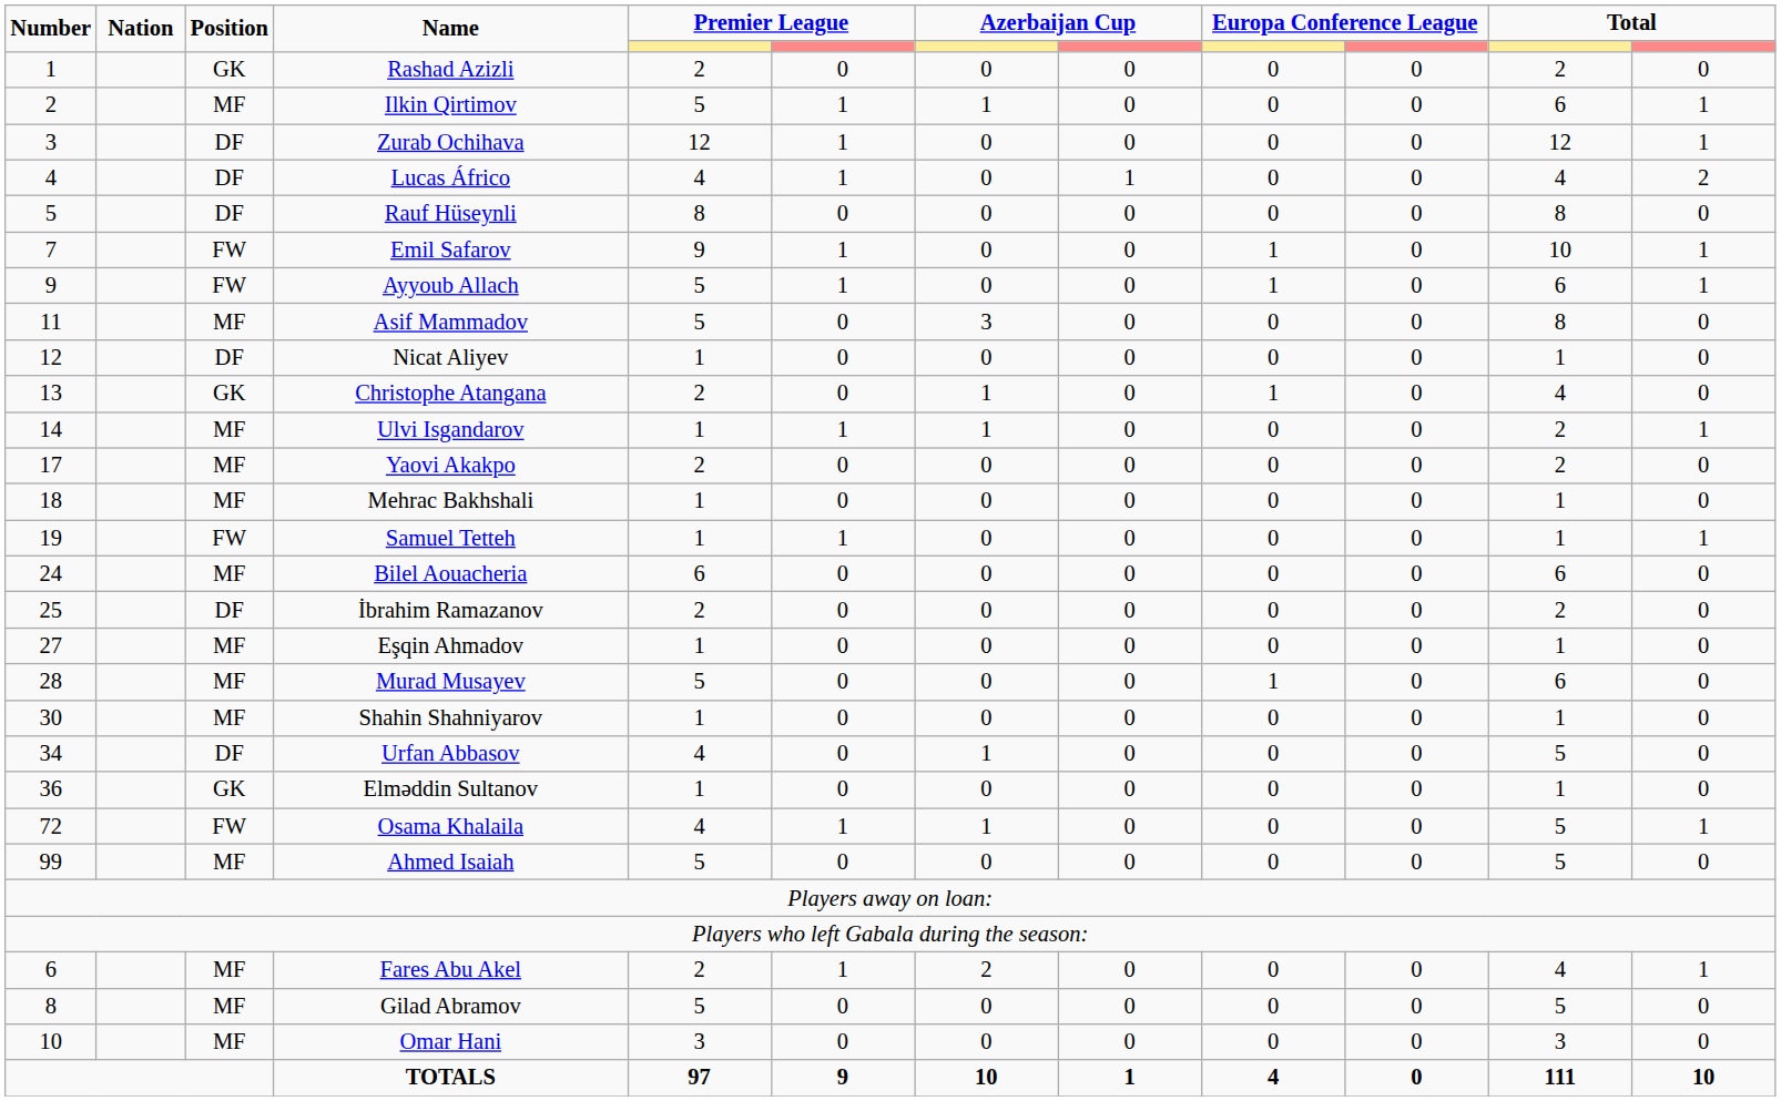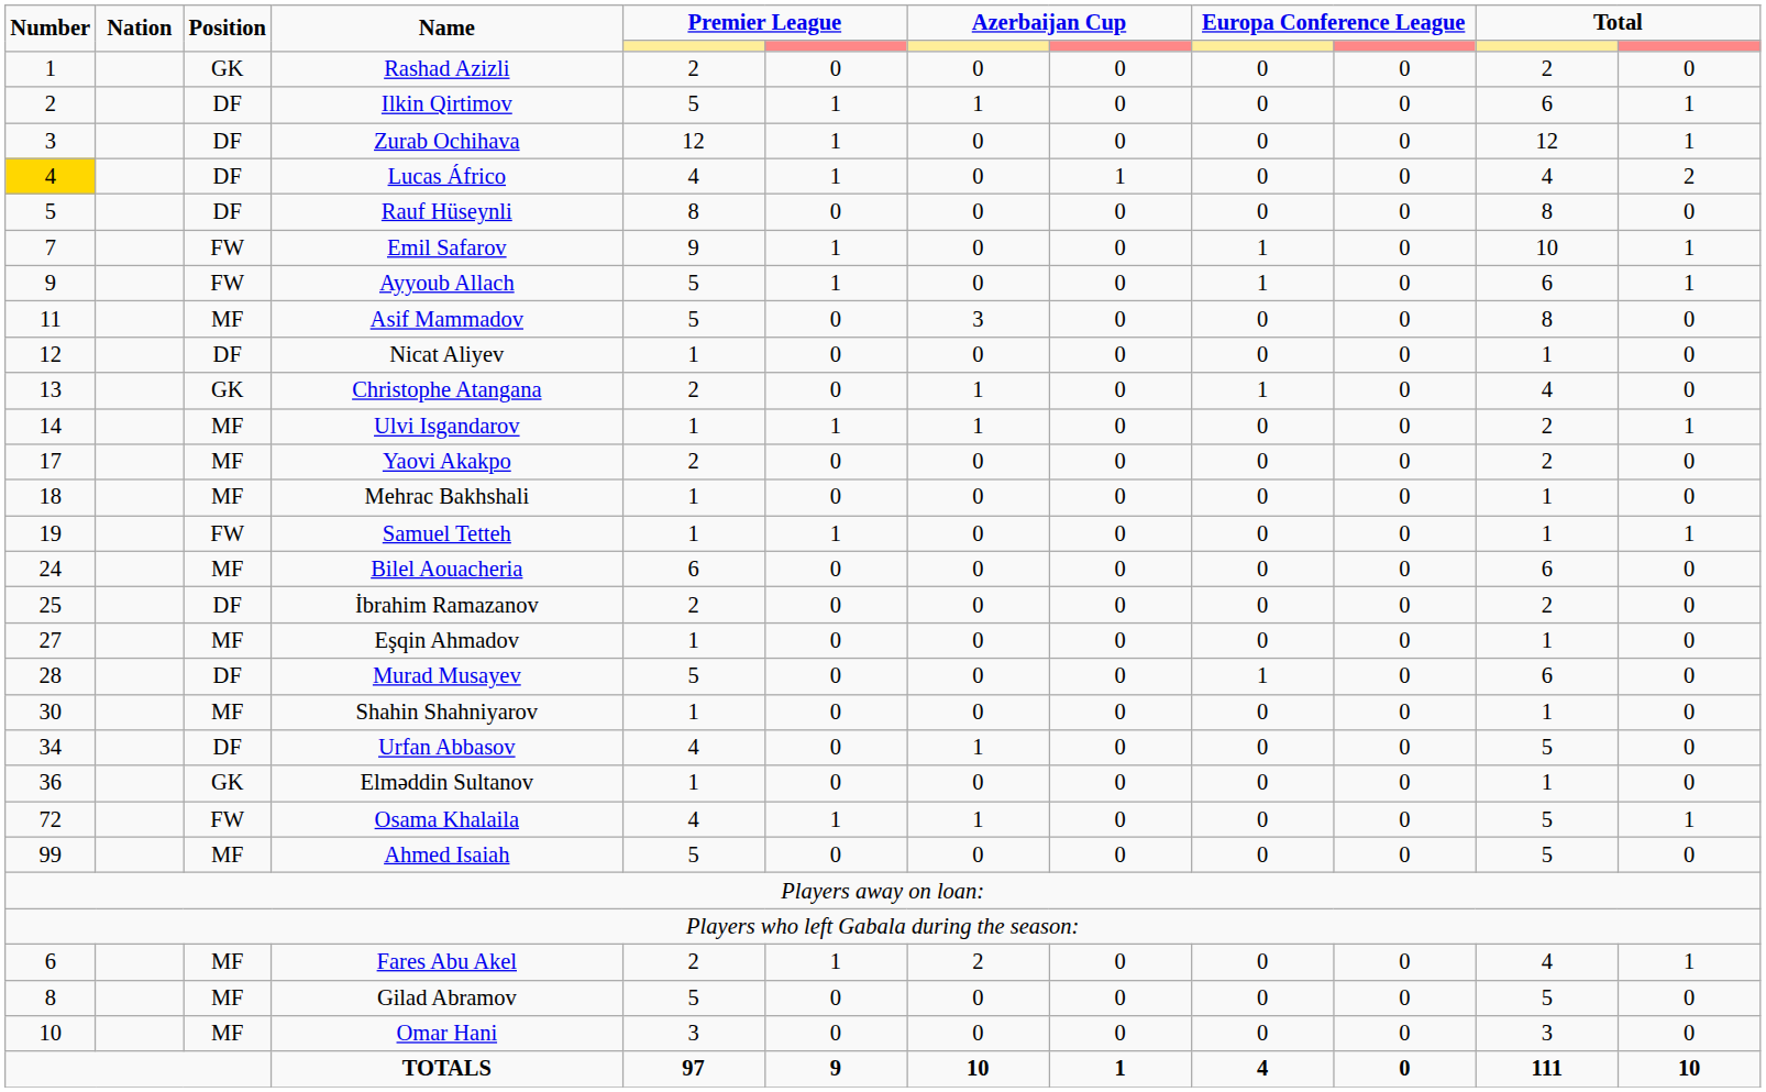Ilkin Qirtimov | Position: MF -> DF
Lucas Áfrico | Number: no background -> gold background
Murad Musayev | Position: MF -> DF
